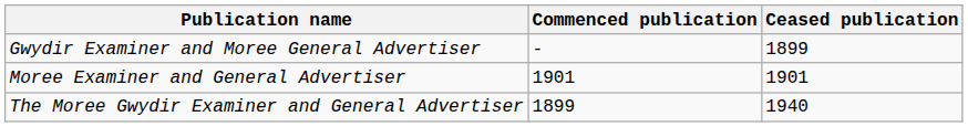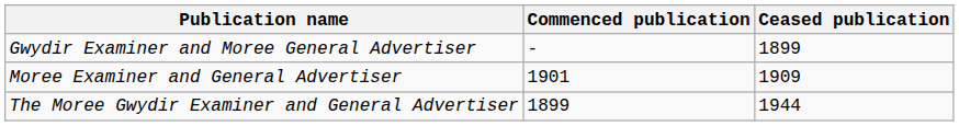Moree Examiner and General Advertiser | Ceased publication: 1901 -> 1909
The Moree Gwydir Examiner and General Advertiser | Ceased publication: 1940 -> 1944
